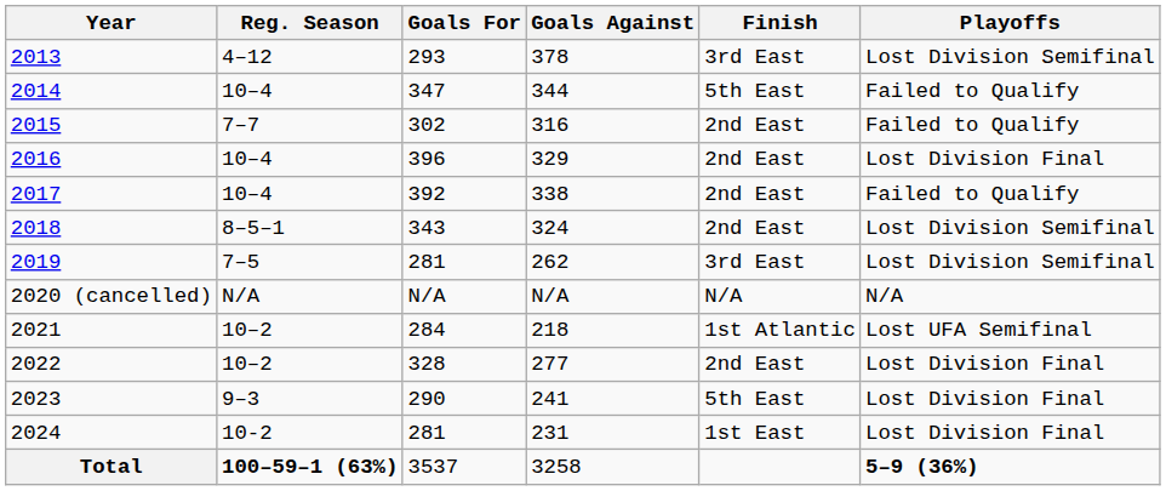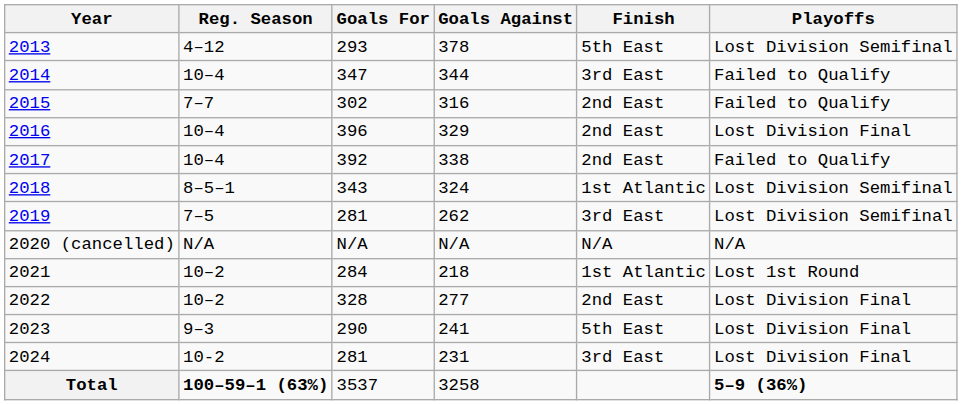2013 | Finish: 3rd East -> 5th East
2014 | Finish: 5th East -> 3rd East
2018 | Finish: 2nd East -> 1st Atlantic
2021 | Playoffs: Lost UFA Semifinal -> Lost 1st Round
2024 | Finish: 1st East -> 3rd East
